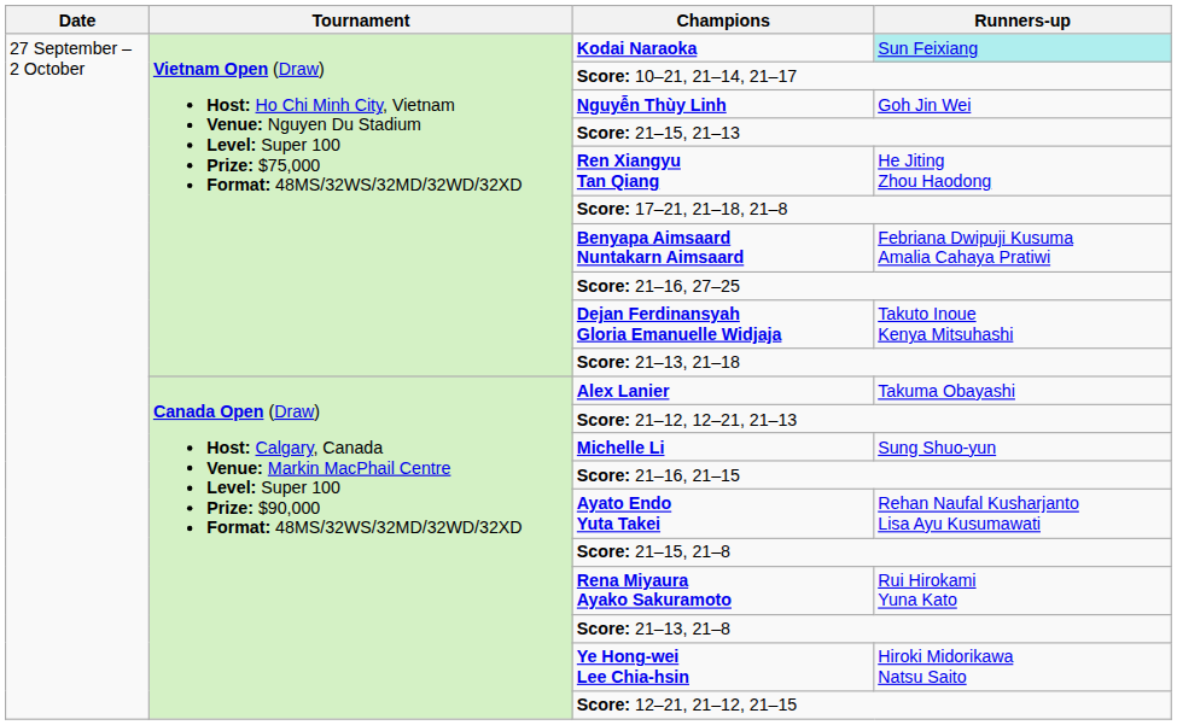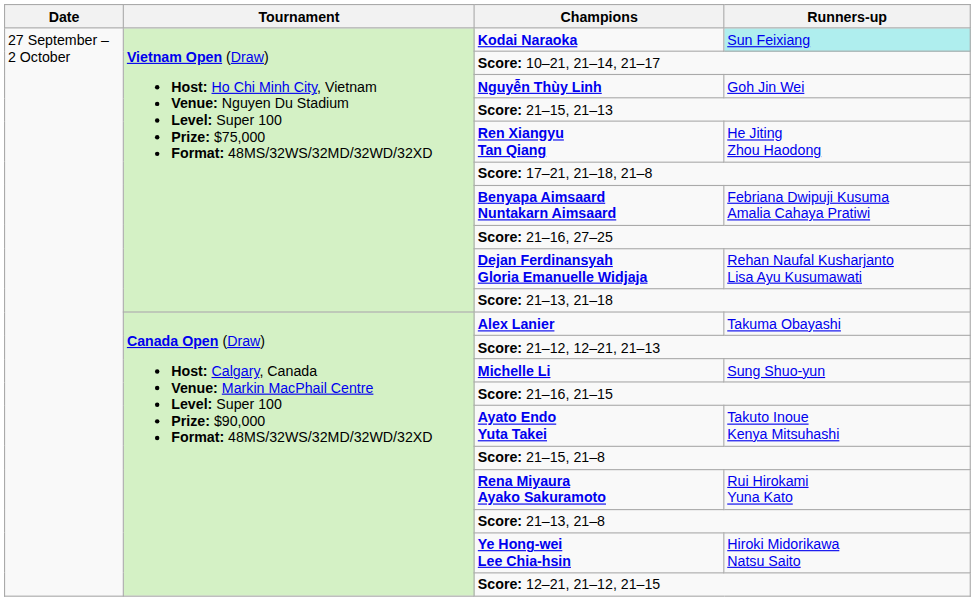Dejan Ferdinansyah Gloria Emanuelle Widjaja | Runners-up: Takuto Inoue Kenya Mitsuhashi -> Rehan Naufal Kusharjanto Lisa Ayu Kusumawati
Ayato Endo Yuta Takei | Runners-up: Rehan Naufal Kusharjanto Lisa Ayu Kusumawati -> Takuto Inoue Kenya Mitsuhashi
